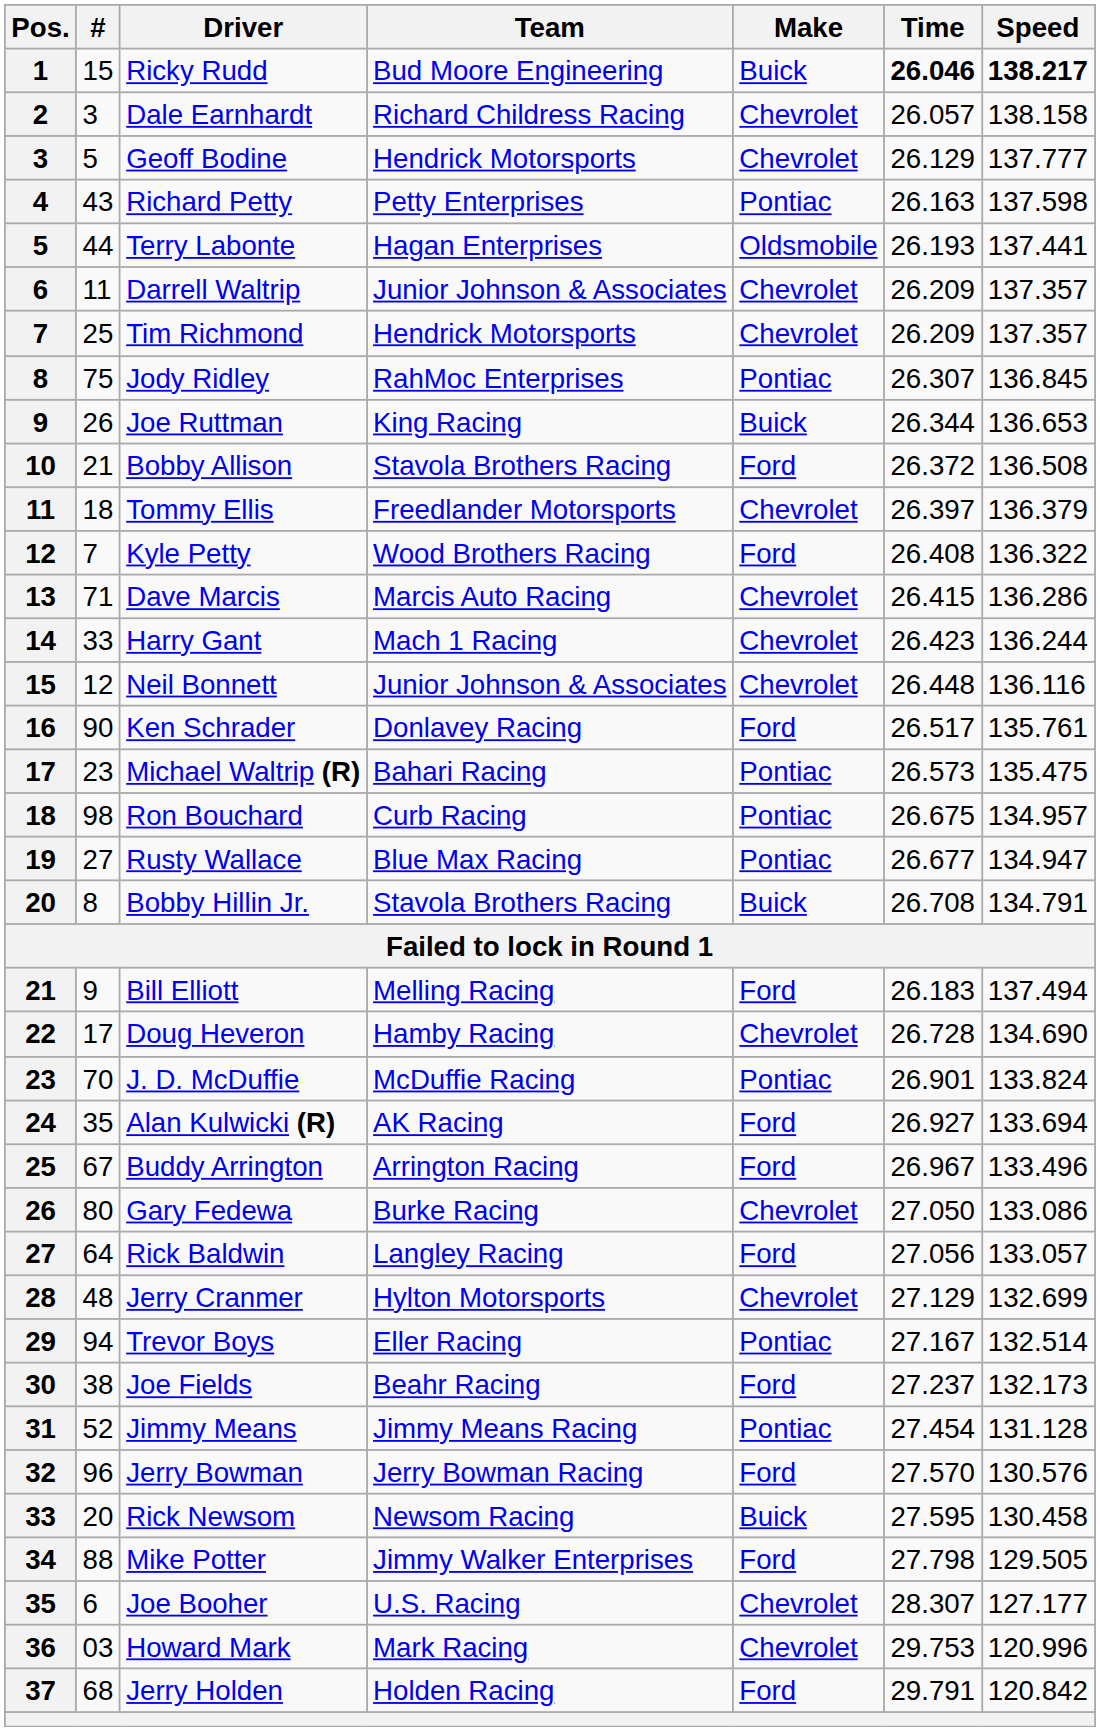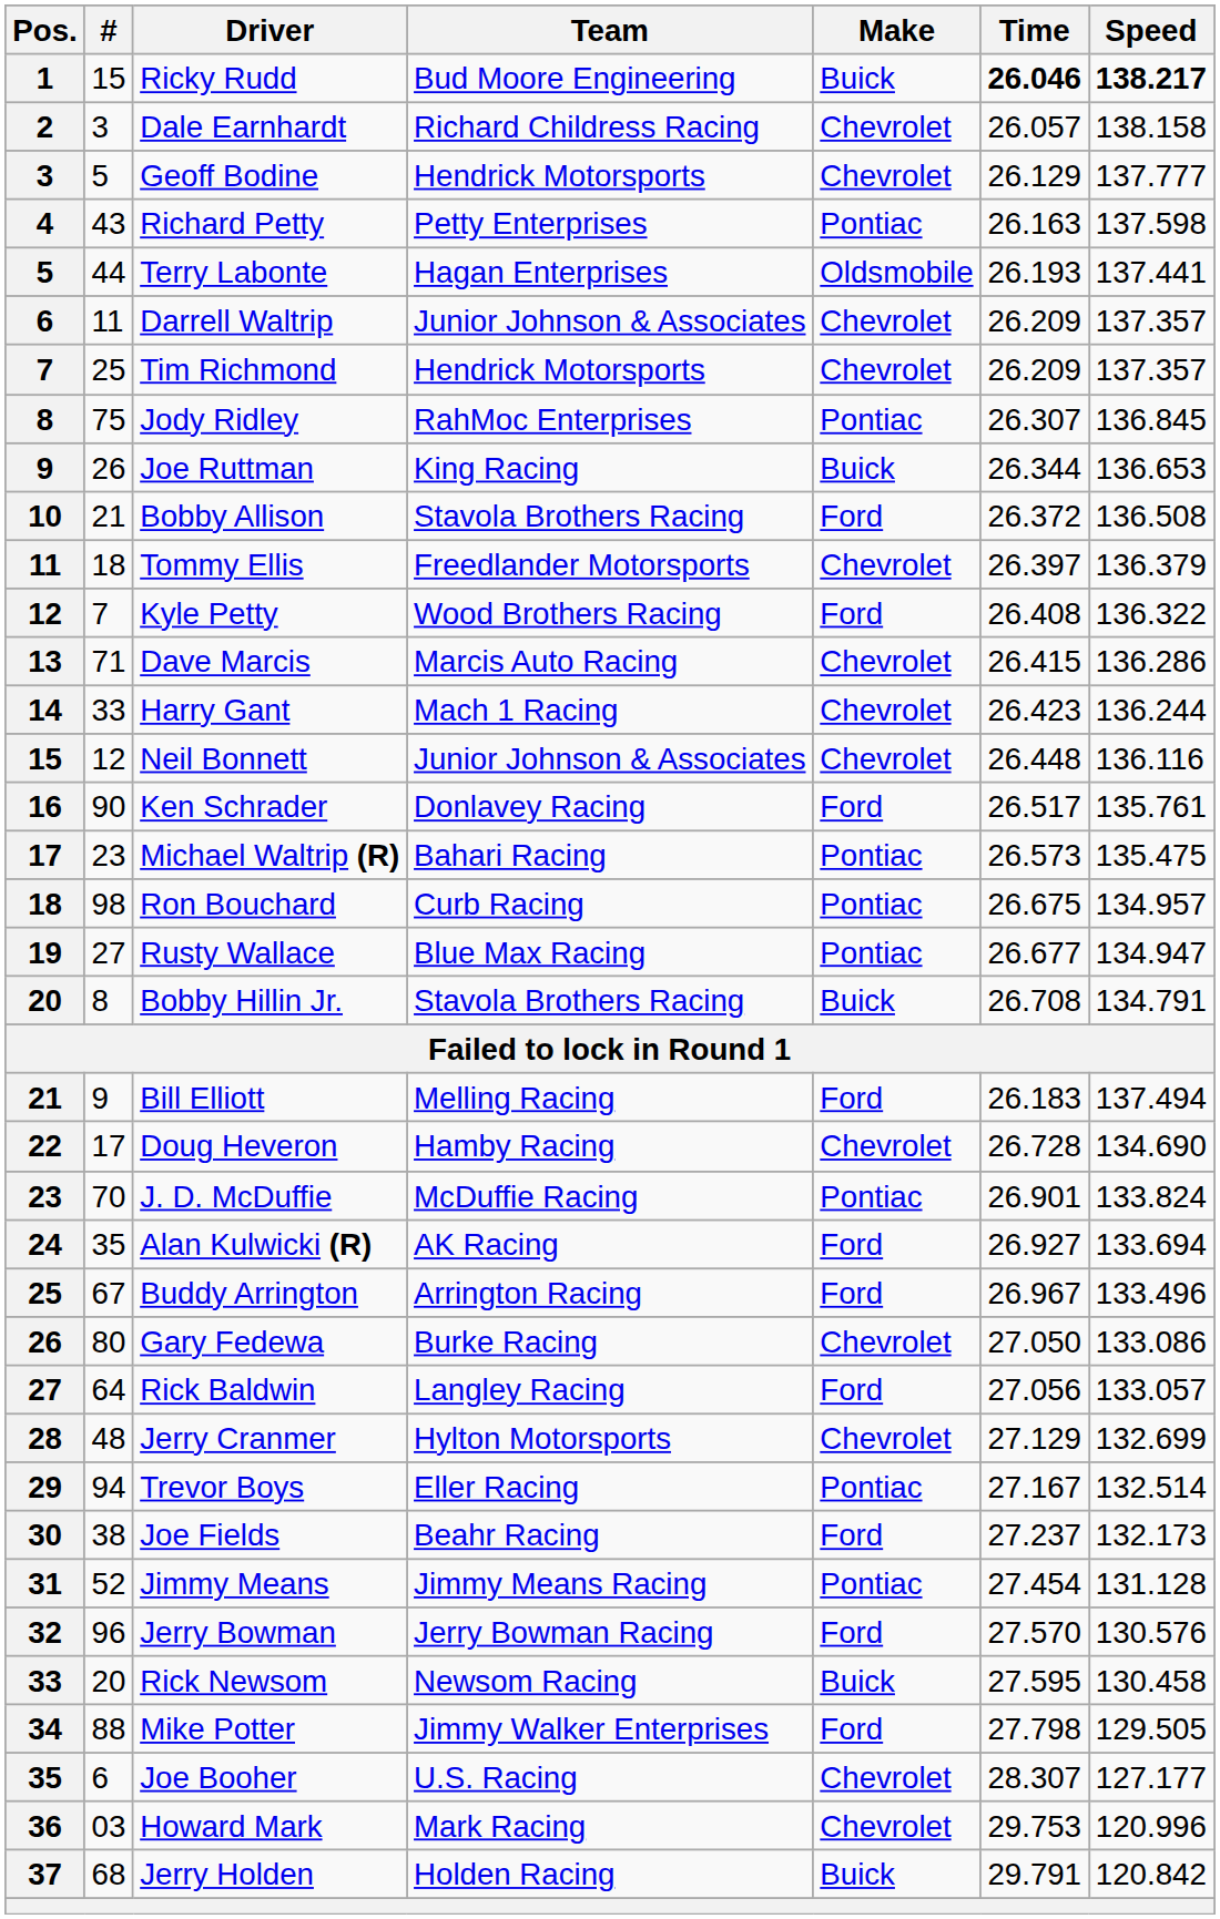Jerry Holden | Make: Ford -> Buick
